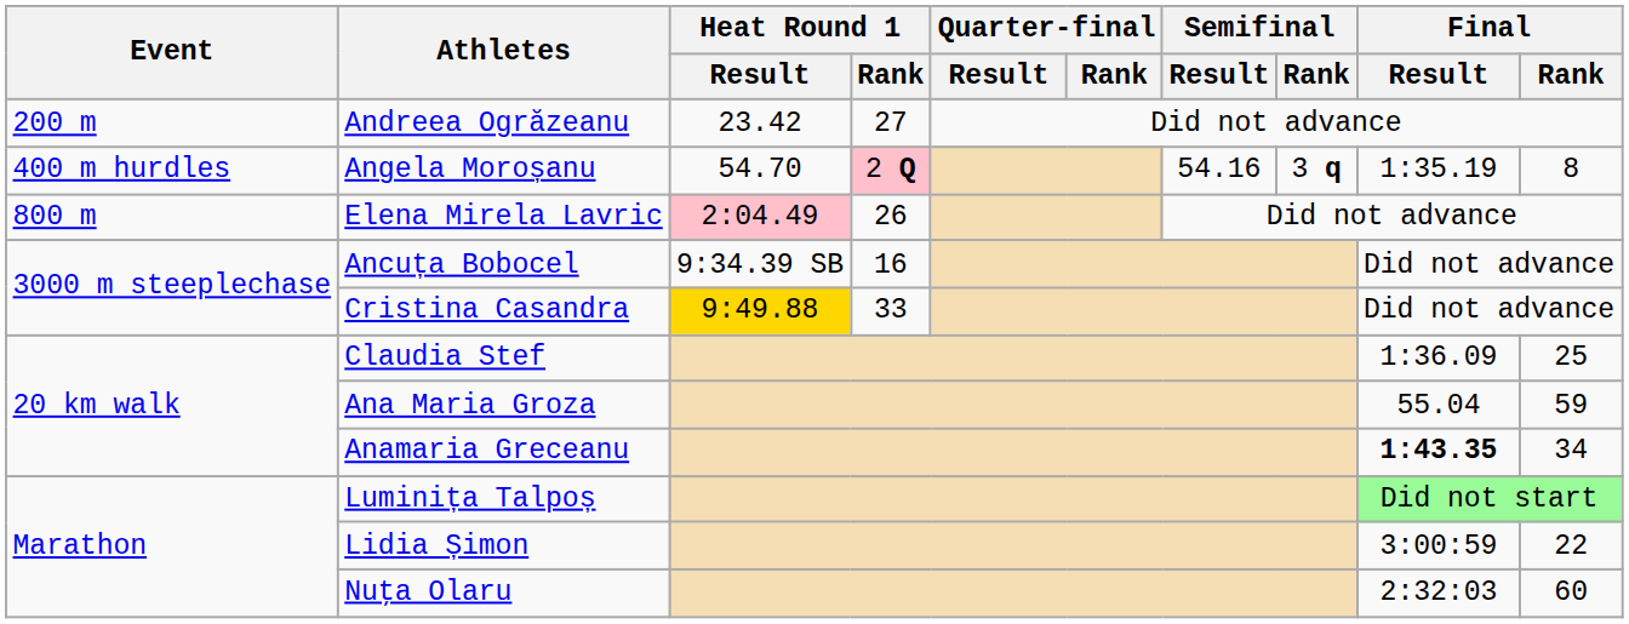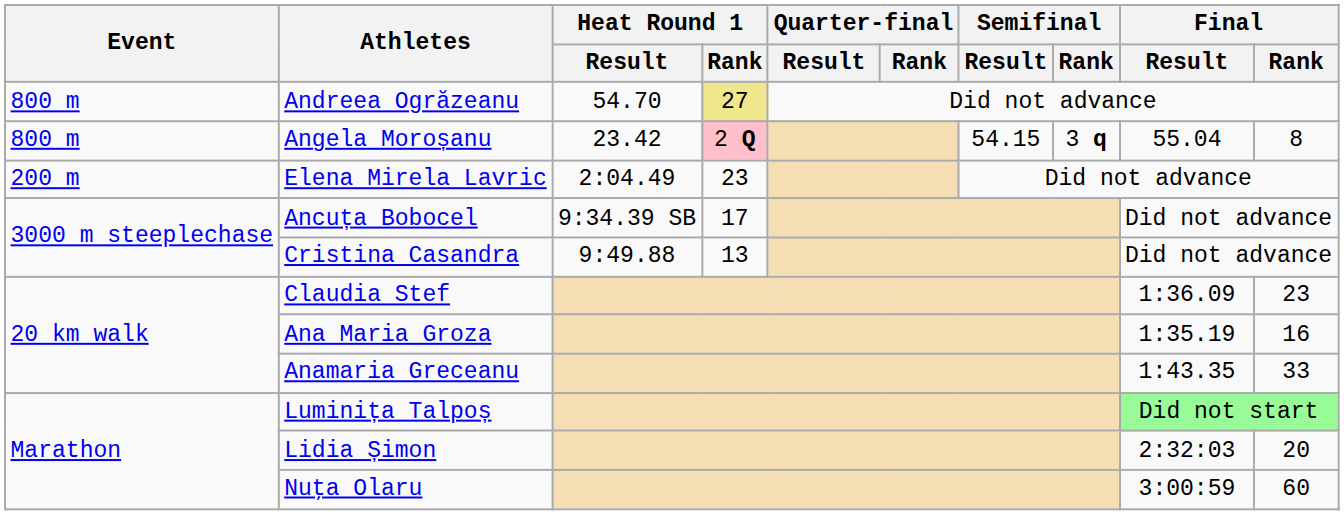Andreea Ogrăzeanu | Event: 200 m -> 800 m
Andreea Ogrăzeanu | Heat Round 1 / Result: 23.42 -> 54.70
Andreea Ogrăzeanu | Heat Round 1 / Rank: no background -> khaki background
Angela Moroșanu | Event: 400 m hurdles -> 800 m
Angela Moroșanu | Heat Round 1 / Result: 54.70 -> 23.42
Angela Moroșanu | Semifinal / Result: 54.16 -> 54.15
Angela Moroșanu | Final / Result: 1:35.19 -> 55.04
Elena Mirela Lavric | Event: 800 m -> 200 m
Elena Mirela Lavric | Heat Round 1 / Result: pink background -> no background
Elena Mirela Lavric | Heat Round 1 / Rank: 26 -> 23
Ancuța Bobocel | Heat Round 1 / Rank: 16 -> 17
Cristina Casandra | Heat Round 1 / Result: gold background -> no background
Cristina Casandra | Heat Round 1 / Rank: 33 -> 13
Claudia Stef | Final / Rank: 25 -> 23
Ana Maria Groza | Final / Result: 55.04 -> 1:35.19
Ana Maria Groza | Final / Rank: 59 -> 16
Anamaria Greceanu | Final / Result: bold -> normal
Anamaria Greceanu | Final / Rank: 34 -> 33
Lidia Șimon | Final / Result: 3:00:59 -> 2:32:03
Lidia Șimon | Final / Rank: 22 -> 20
Nuţa Olaru | Final / Result: 2:32:03 -> 3:00:59
